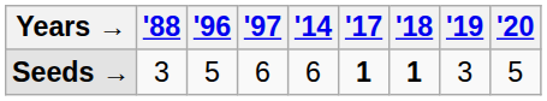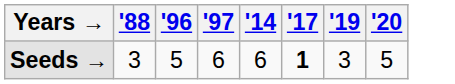- column: '18 | 1
